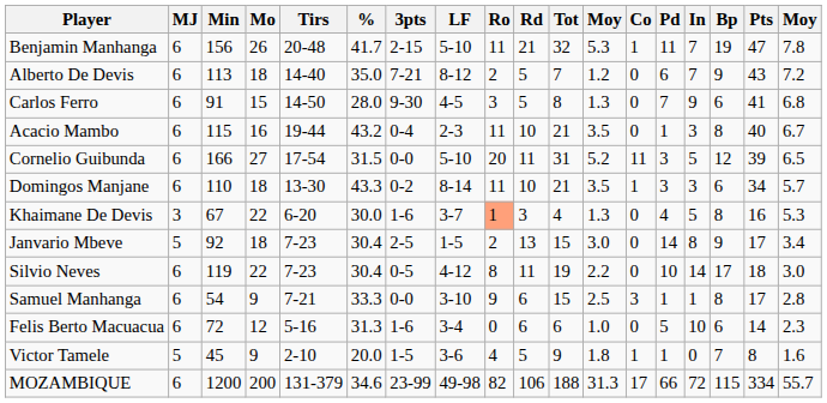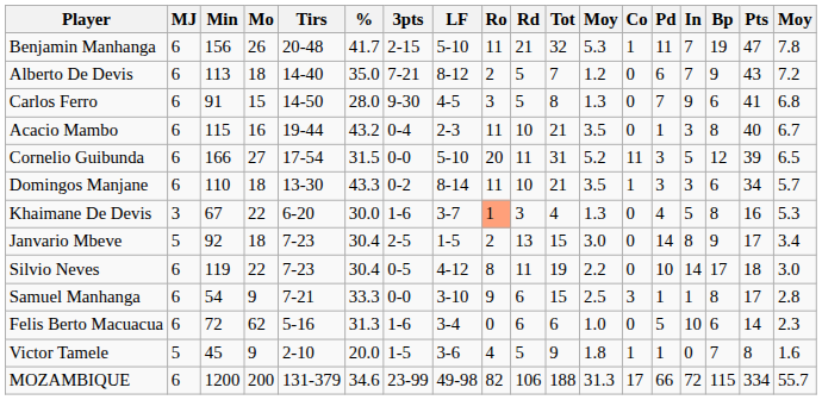Felis Berto Macuacua | Mo: 12 -> 62
